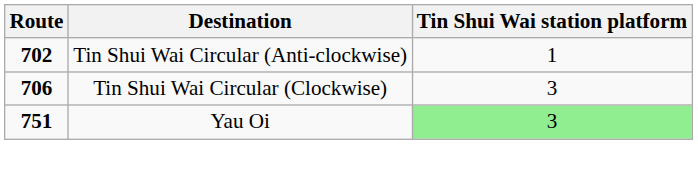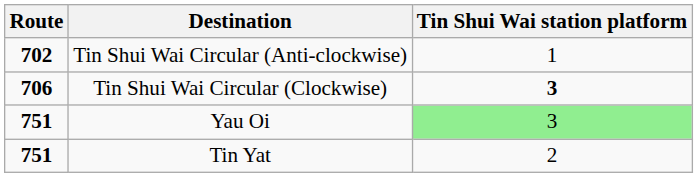Tin Shui Wai Circular (Clockwise) | Tin Shui Wai station platform: normal -> bold
+ row: 751 | Tin Yat | 2
